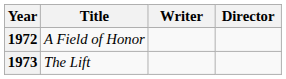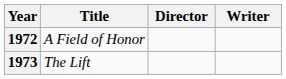columns swapped: Director <-> Writer
